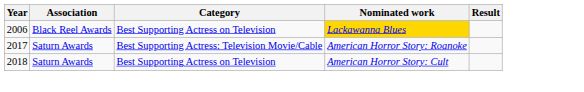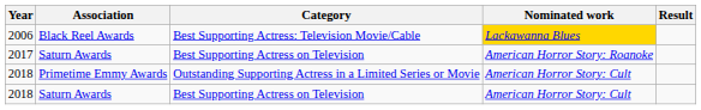2006 | Category: Best Supporting Actress on Television -> Best Supporting Actress: Television Movie/Cable
2017 | Category: Best Supporting Actress: Television Movie/Cable -> Best Supporting Actress on Television
+ row: 2018 | Primetime Emmy Awards | Outstanding Supporting Actress in a Limited Series or Movie | American Horror Story: Cult
